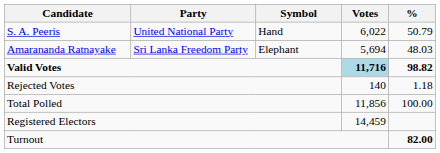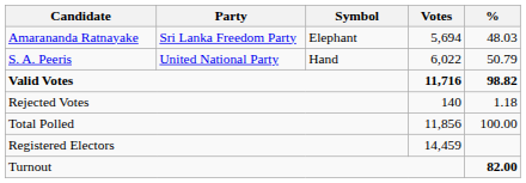rows swapped: S. A. Peeris <-> Amarananda Ratnayake
Valid Votes | Votes: lightblue background -> no background
